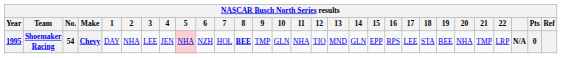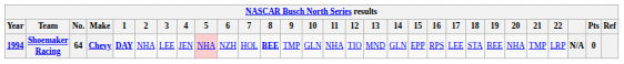Shoemaker Racing | Year: 1995 -> 1994
Shoemaker Racing | No.: 54 -> 64
Shoemaker Racing | 1: normal -> bold
